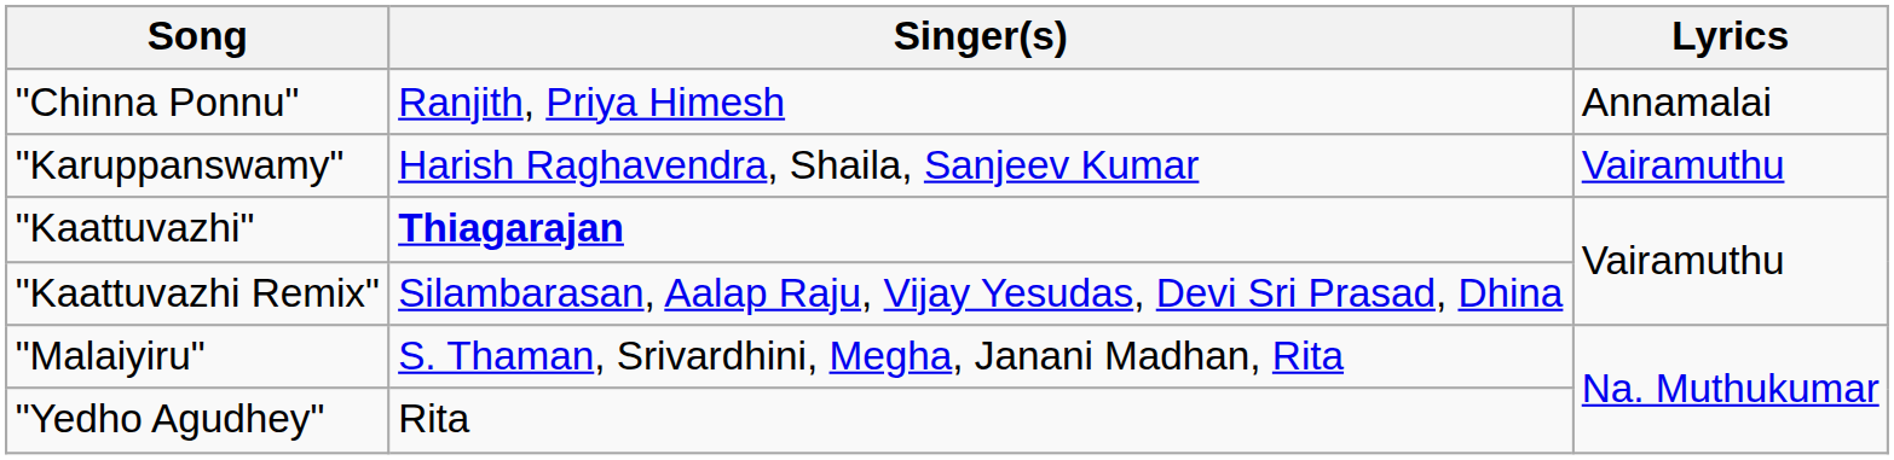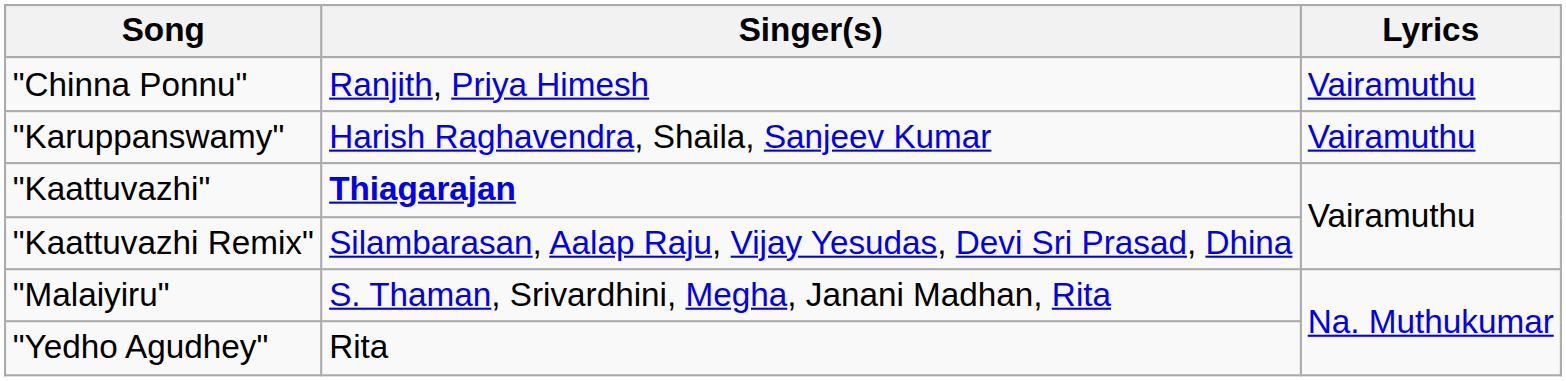"Chinna Ponnu" | Lyrics: Annamalai -> Vairamuthu
